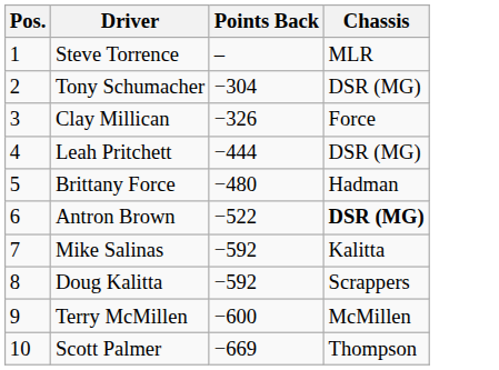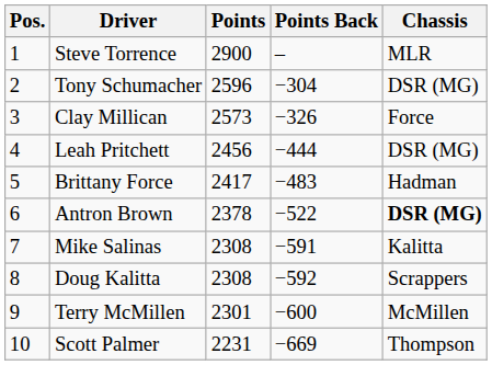+ column: Points | 2900 | 2596 | 2573 | 2456 | 2417 | 2378 | 2308 | 2308 | 2301 | 2231
Brittany Force | Points Back: −480 -> −483
Mike Salinas | Points Back: −592 -> −591
